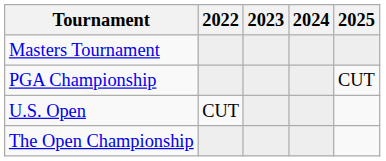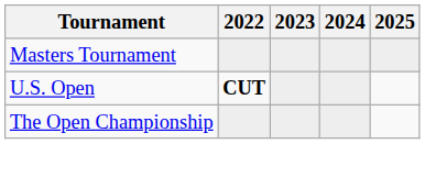- row: PGA Championship | CUT
U.S. Open | 2022: normal -> bold
